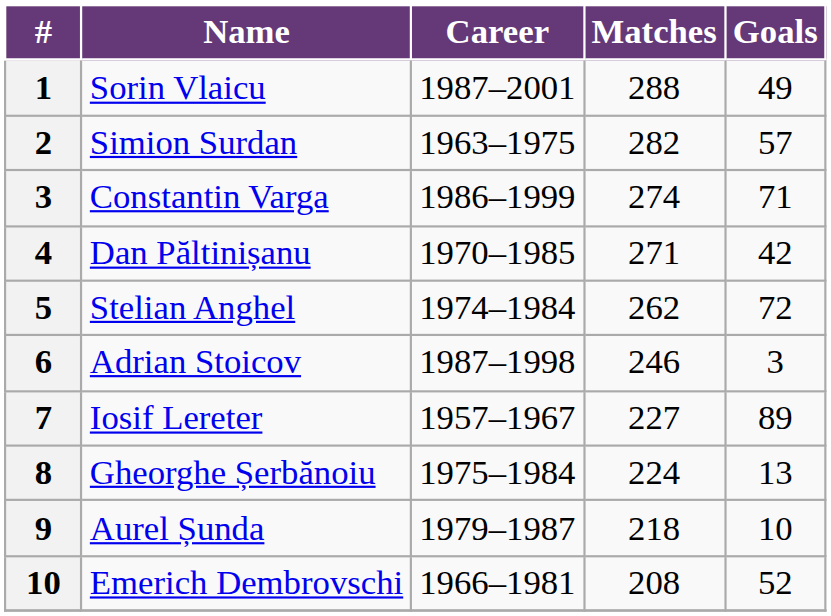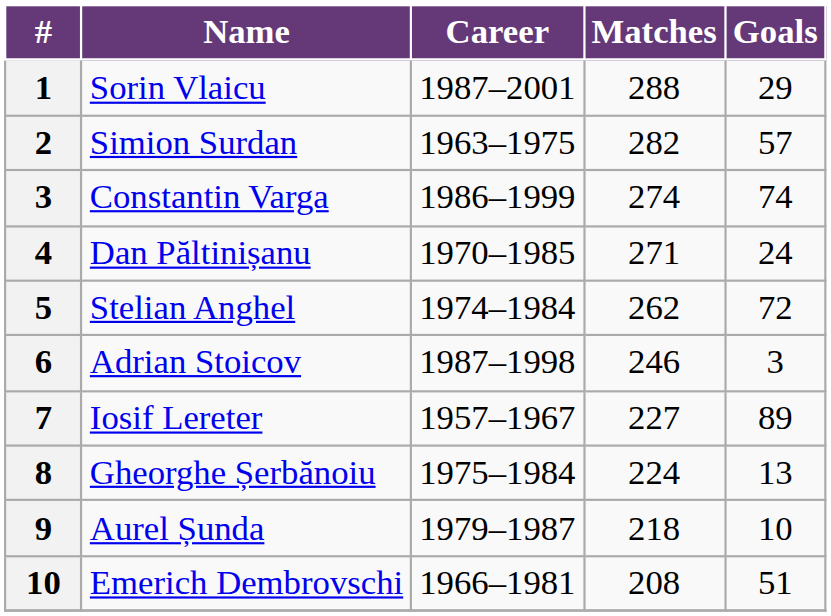Sorin Vlaicu | Goals: 49 -> 29
Constantin Varga | Goals: 71 -> 74
Dan Păltinișanu | Goals: 42 -> 24
Emerich Dembrovschi | Goals: 52 -> 51
